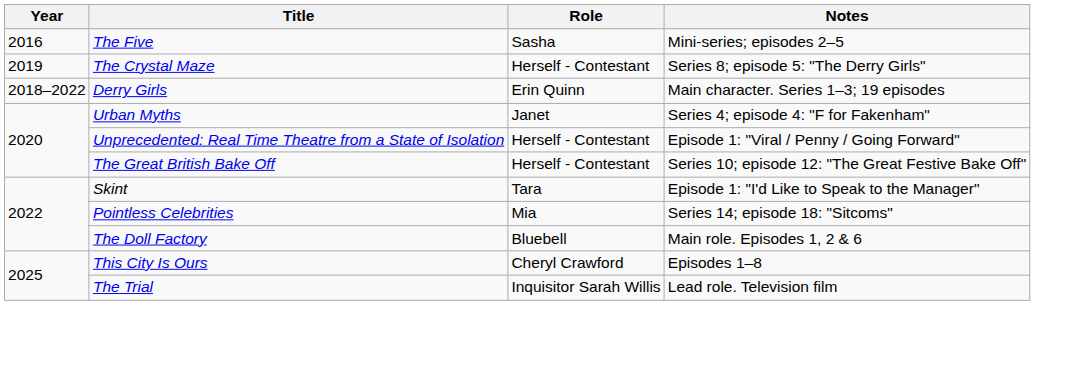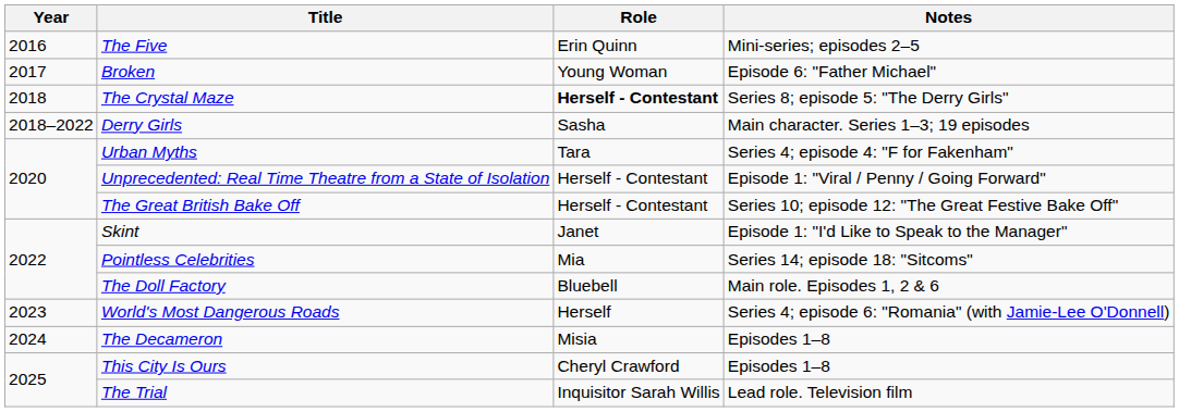The Five | Role: Sasha -> Erin Quinn
+ row: 2017 | Broken | Young Woman | Episode 6: "Father Michael"
The Crystal Maze | Year: 2019 -> 2018
The Crystal Maze | Role: normal -> bold
Derry Girls | Role: Erin Quinn -> Sasha
Urban Myths | Role: Janet -> Tara
Skint | Role: Tara -> Janet
+ row: 2023 | World's Most Dangerous Roads | Herself | Series 4; episode 6: "Romania" (with Jamie-Lee O'Donnell)
+ row: 2024 | The Decameron | Misia | Episodes 1–8
